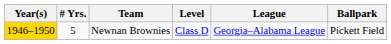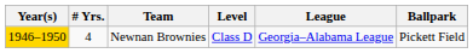Newnan Brownies | # Yrs.: 5 -> 4
